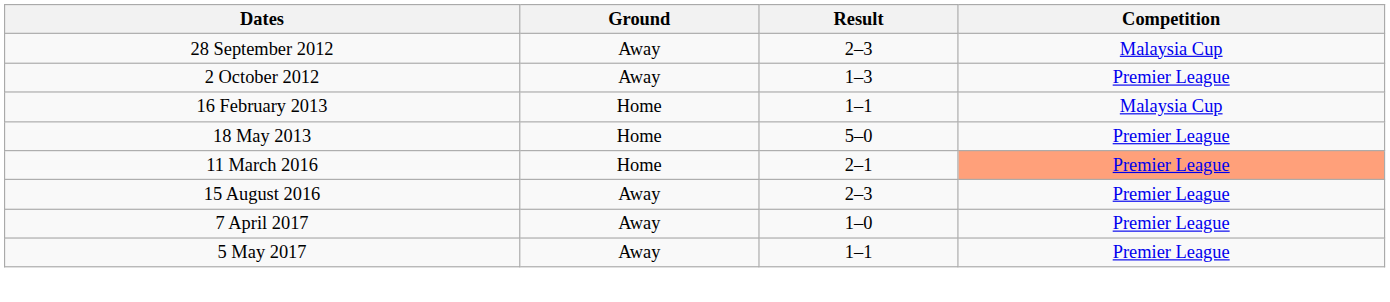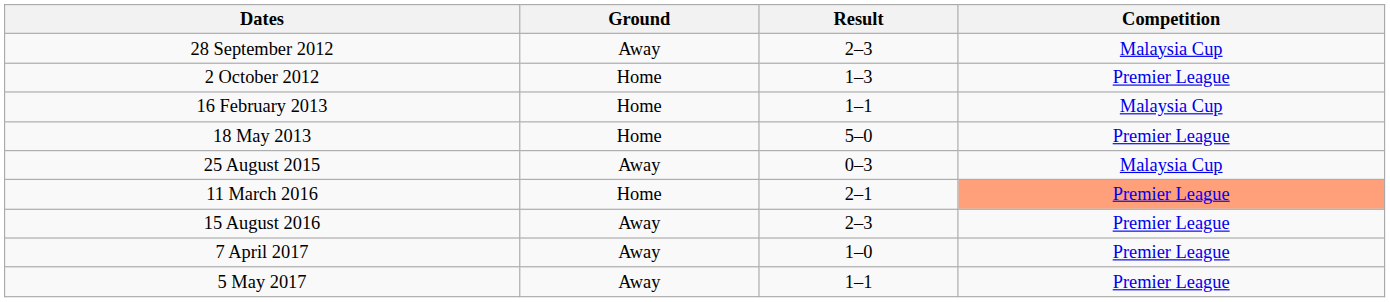2 October 2012 | Ground: Away -> Home
+ row: 25 August 2015 | Away | 0–3 | Malaysia Cup
